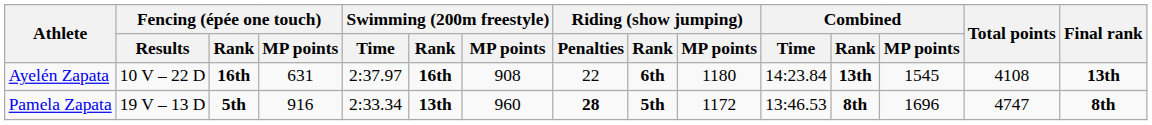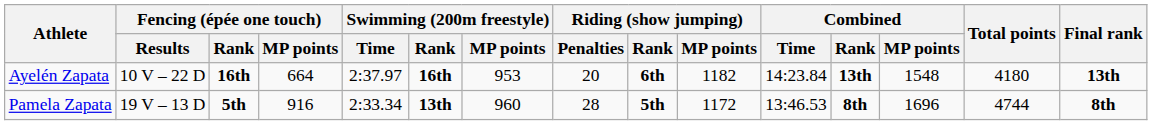Ayelén Zapata | Fencing (épée one touch) / MP points: 631 -> 664
Ayelén Zapata | Swimming (200m freestyle) / MP points: 908 -> 953
Ayelén Zapata | Riding (show jumping) / Penalties: 22 -> 20
Ayelén Zapata | Riding (show jumping) / MP points: 1180 -> 1182
Ayelén Zapata | Combined / MP points: 1545 -> 1548
Ayelén Zapata | Total points: 4108 -> 4180
Pamela Zapata | Riding (show jumping) / Penalties: bold -> normal
Pamela Zapata | Total points: 4747 -> 4744
